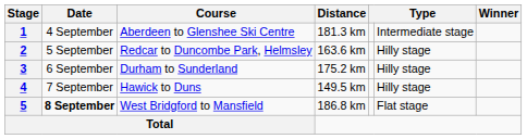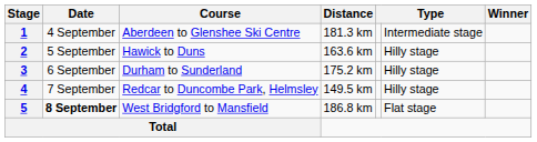2 | Course: Redcar to Duncombe Park, Helmsley -> Hawick to Duns
4 | Course: Hawick to Duns -> Redcar to Duncombe Park, Helmsley
